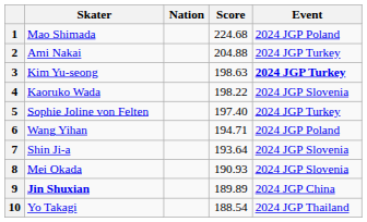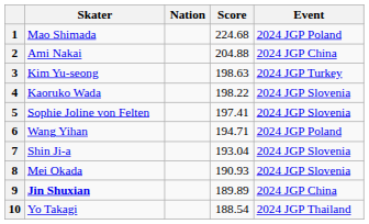2 | Event: 2024 JGP Turkey -> 2024 JGP China
3 | Event: bold -> normal
5 | Score: 197.40 -> 197.41
5 | Event: 2024 JGP Turkey -> 2024 JGP Slovenia
7 | Score: 193.64 -> 193.04
